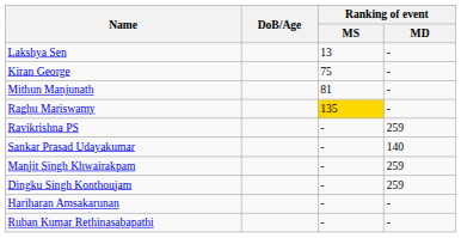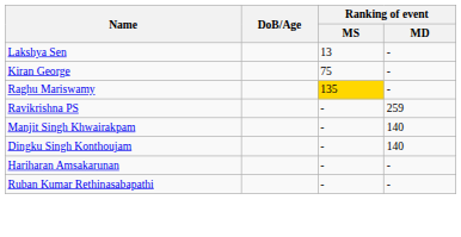- row: Mithun Manjunath | 81 | -
- row: Sankar Prasad Udayakumar | - | 140
Manjit Singh Khwairakpam | Ranking of event / MD: 259 -> 140
Dingku Singh Konthoujam | Ranking of event / MD: 259 -> 140
